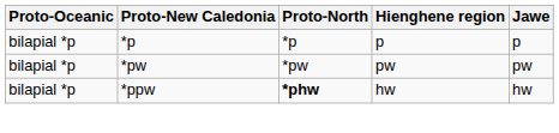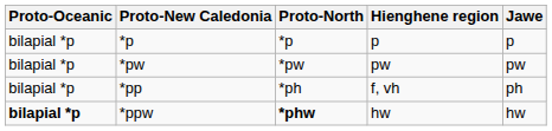+ row: bilapial *p | *pp | *ph | f, vh | ph
*ppw | Proto-Oceanic: normal -> bold
